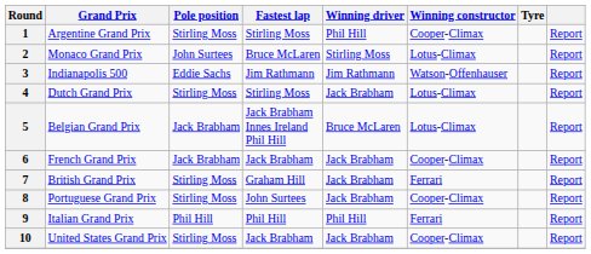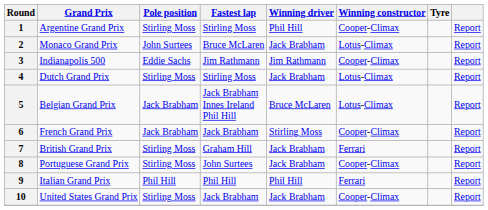2 | Winning driver: Stirling Moss -> Jack Brabham
3 | Winning constructor: Watson-Offenhauser -> Cooper-Climax
6 | Winning driver: Jack Brabham -> Stirling Moss
